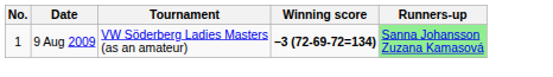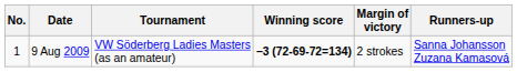+ column: Margin of victory | 2 strokes
9 Aug 2009 | Runners-up: lightgreen background -> no background
